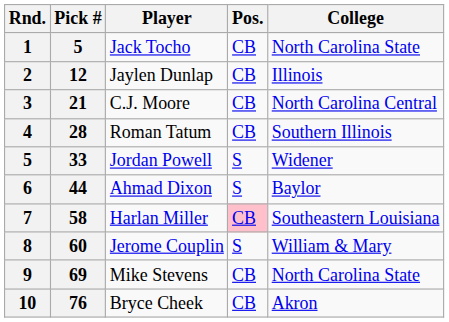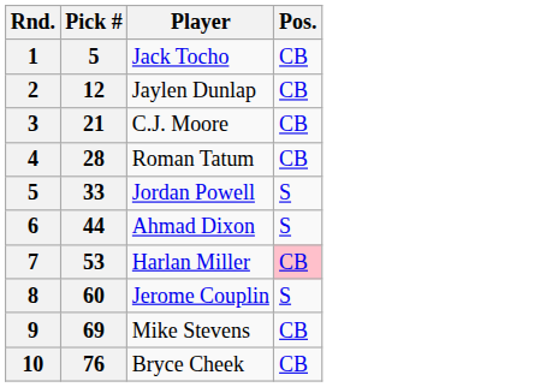- column: College | North Carolina State | Illinois | North Carolina Central | Southern Illinois | Widener | Baylor | Southeastern Louisiana | William & Mary | North Carolina State | Akron
Harlan Miller | Pick #: 58 -> 53
